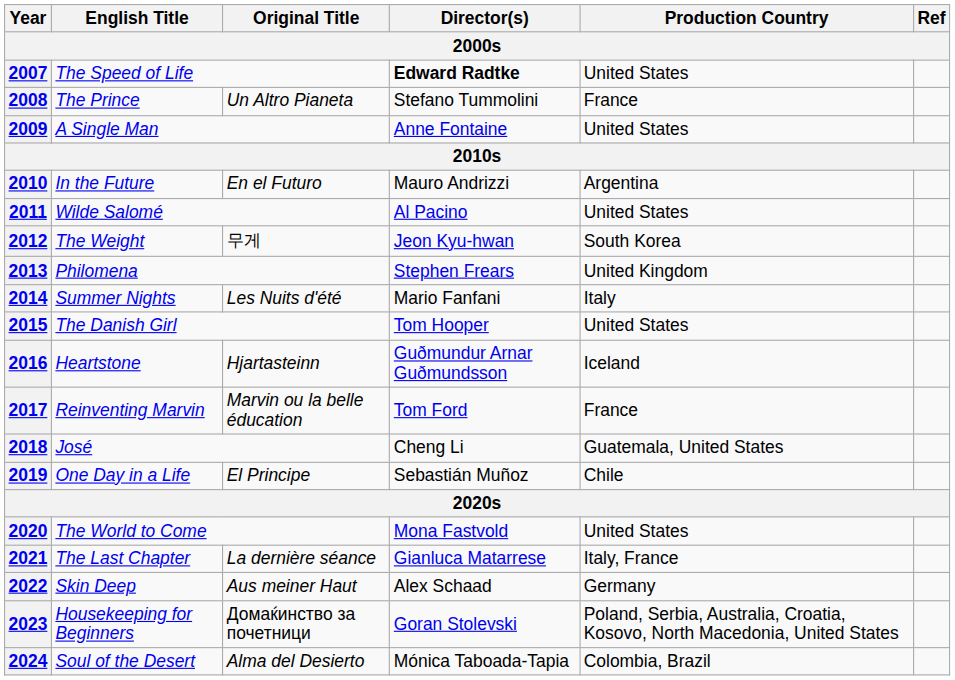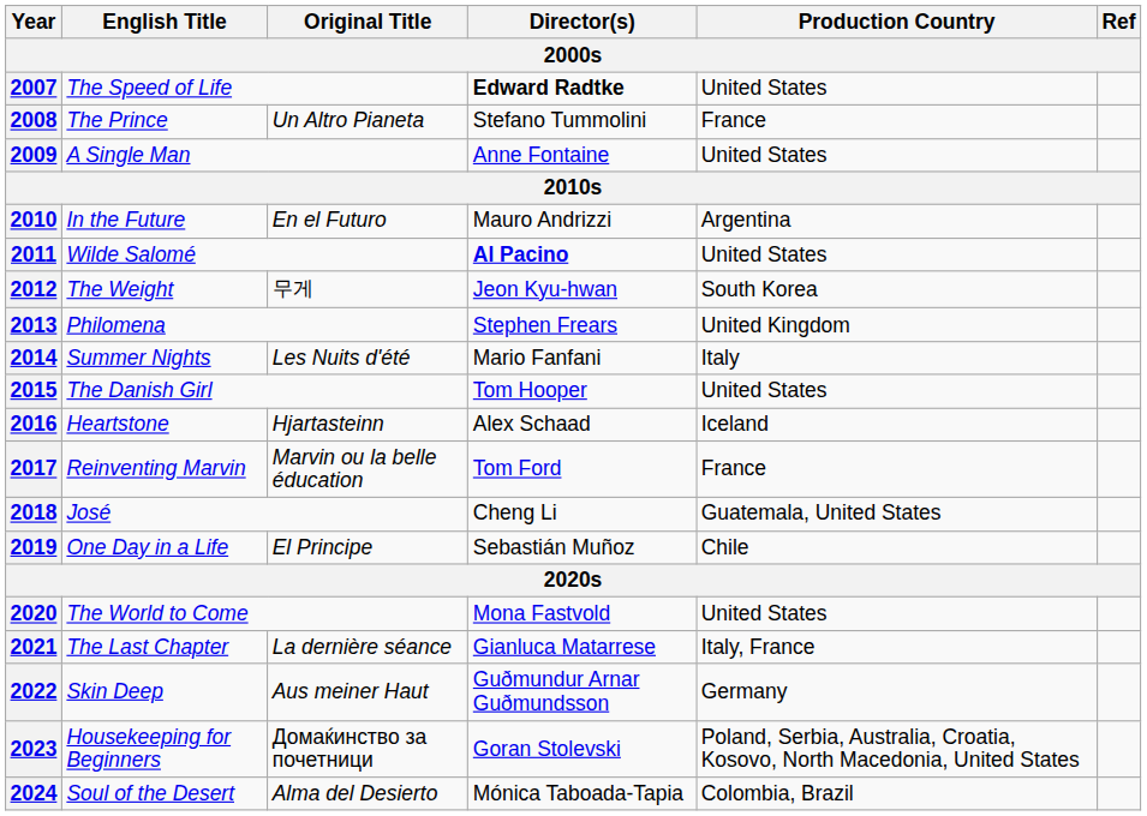2011 | Director(s): normal -> bold
2016 | Director(s): Guðmundur Arnar Guðmundsson -> Alex Schaad
2022 | Director(s): Alex Schaad -> Guðmundur Arnar Guðmundsson
